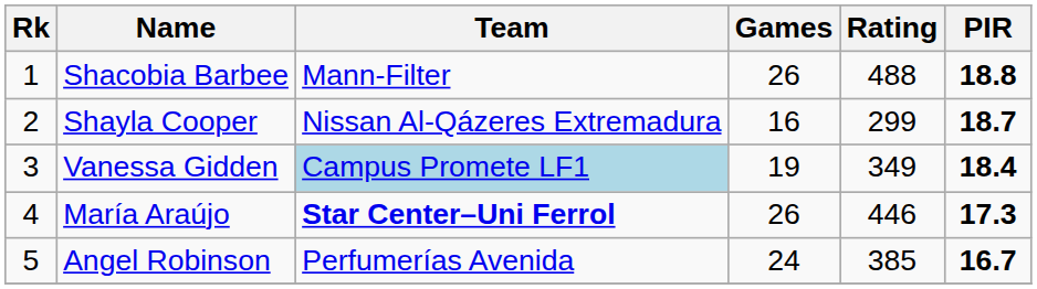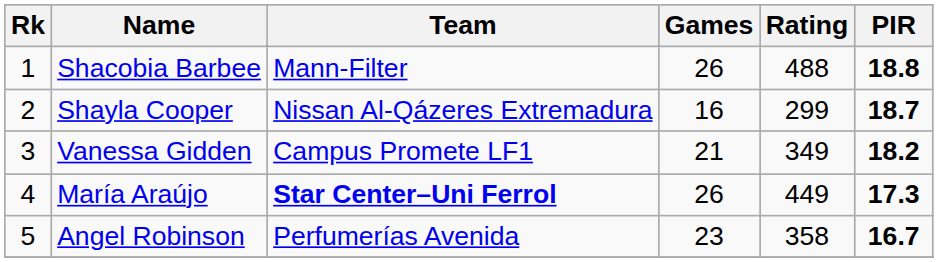Vanessa Gidden | Team: lightblue background -> no background
Vanessa Gidden | Games: 19 -> 21
Vanessa Gidden | PIR: 18.4 -> 18.2
María Araújo | Rating: 446 -> 449
Angel Robinson | Games: 24 -> 23
Angel Robinson | Rating: 385 -> 358
